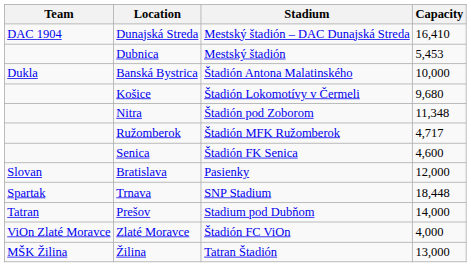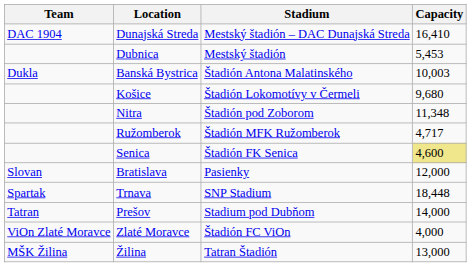Banská Bystrica | Capacity: 10,000 -> 10,003
Senica | Capacity: no background -> khaki background
